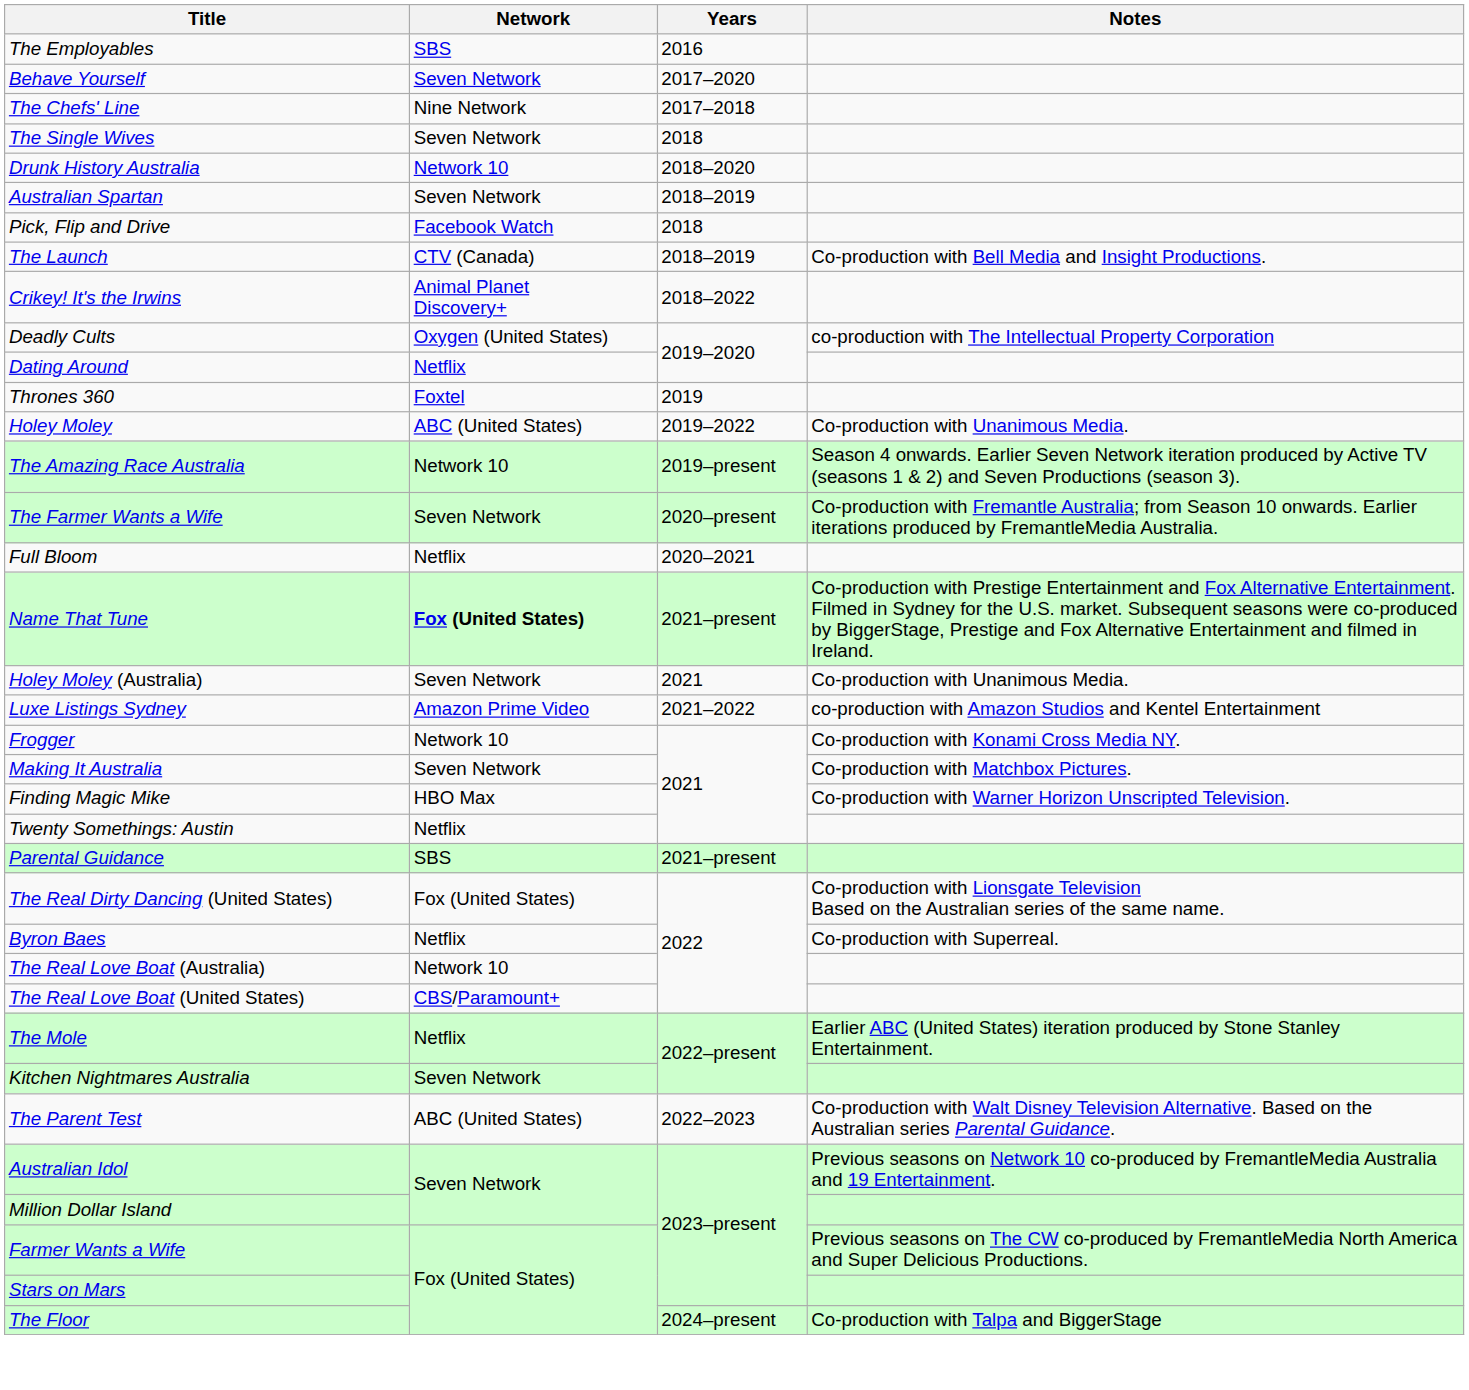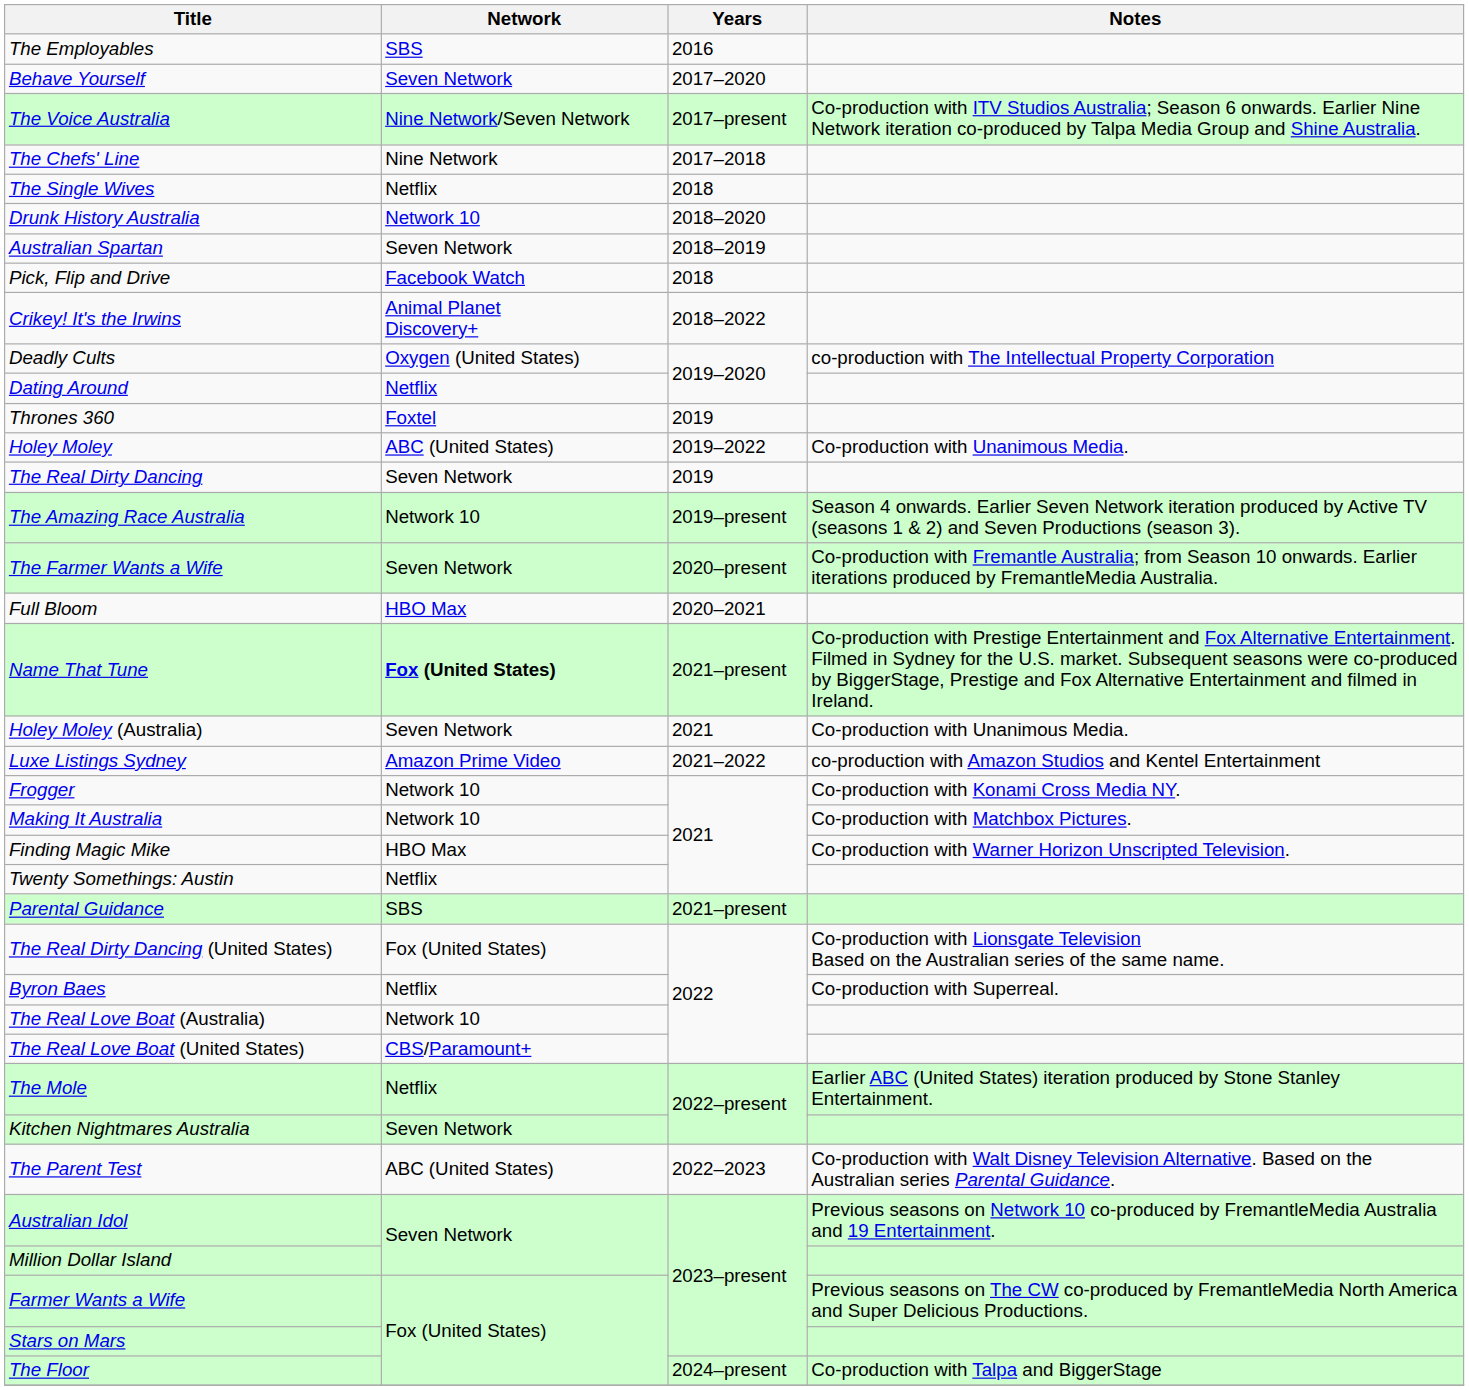+ row: The Voice Australia | Nine Network/Seven Network | 2017–present | Co-production with ITV Studios Australia; Season 6 onwards. Earlier Nine Network iteration co-produced by Talpa Media Group and Shine Australia.
The Single Wives | Network: Seven Network -> Netflix
- row: The Launch | CTV (Canada) | 2018–2019 | Co-production with Bell Media and Insight Productions.
+ row: The Real Dirty Dancing | Seven Network | 2019
Full Bloom | Network: Netflix -> HBO Max
Making It Australia | Network: Seven Network -> Network 10
